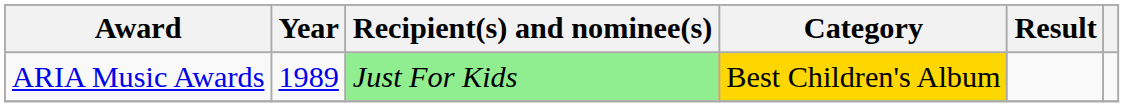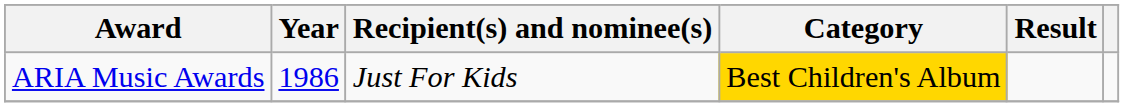ARIA Music Awards | Year: 1989 -> 1986
ARIA Music Awards | Recipient(s) and nominee(s): lightgreen background -> no background
